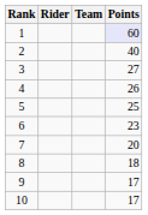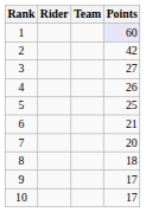2 | Points: 40 -> 42
6 | Points: 23 -> 21
